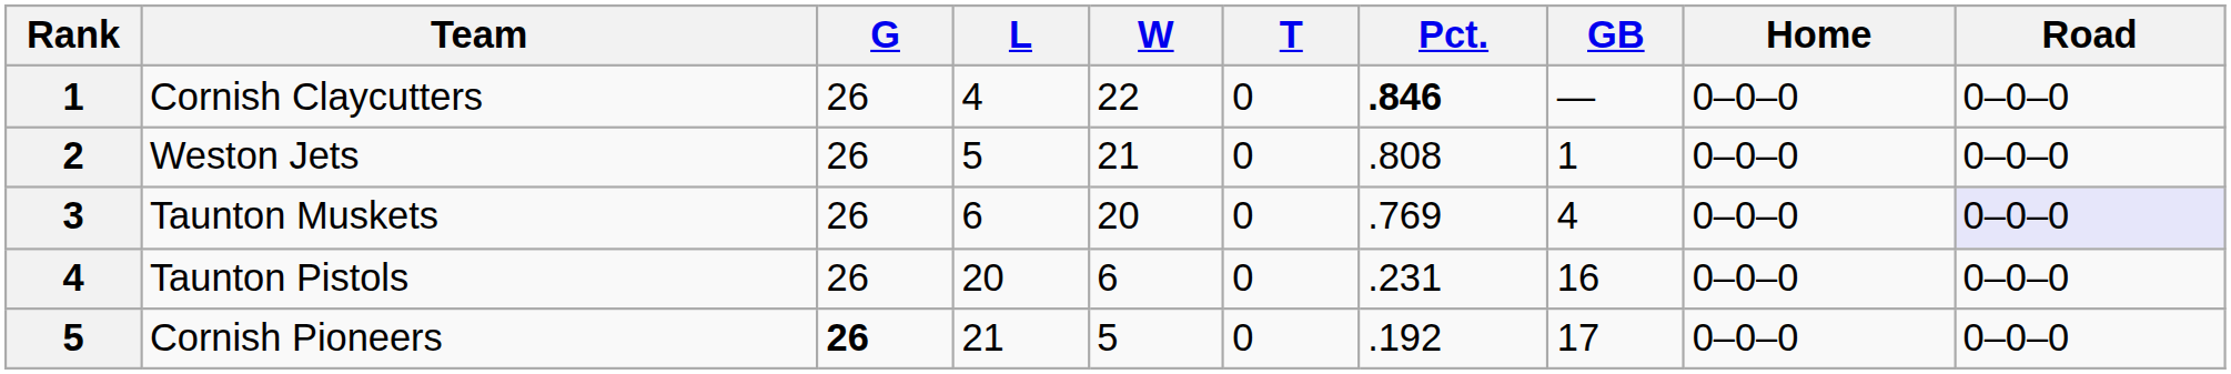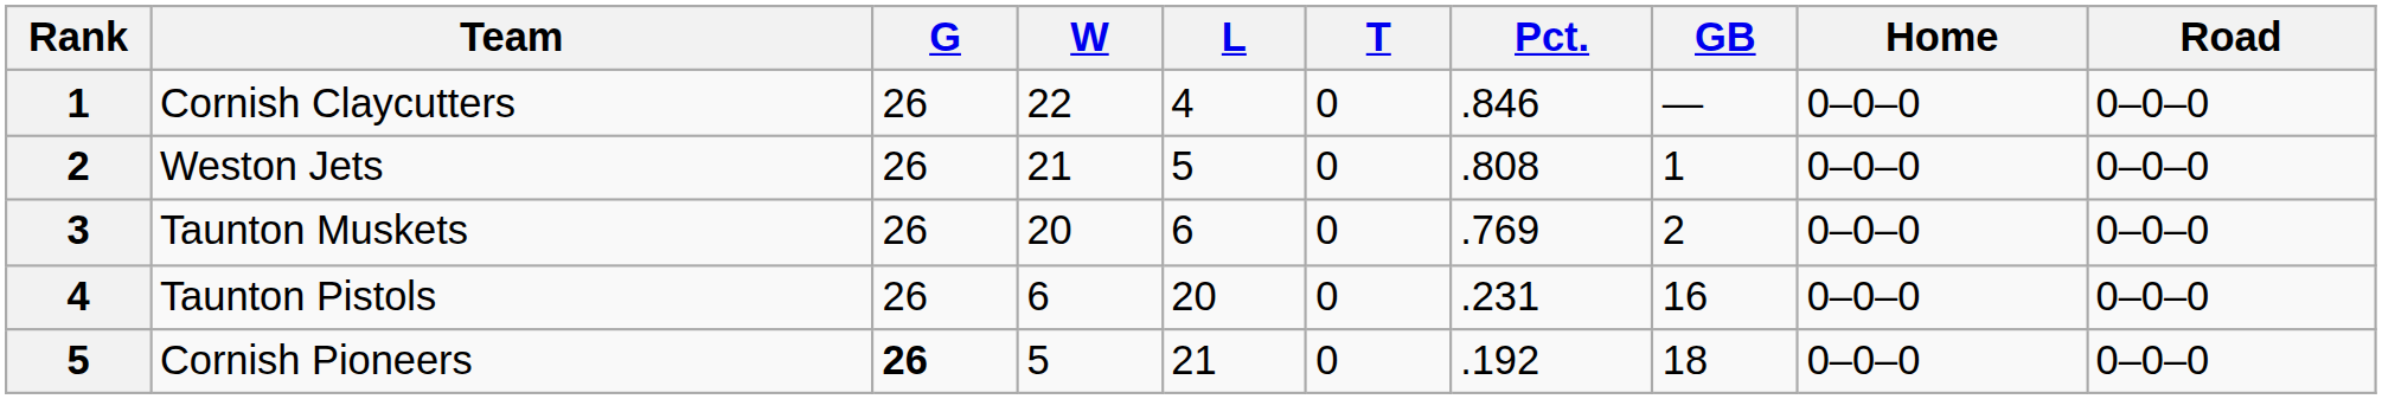columns swapped: W <-> L
Cornish Claycutters | Pct.: bold -> normal
Taunton Muskets | GB: 4 -> 2
Taunton Muskets | Road: lavender background -> no background
Cornish Pioneers | GB: 17 -> 18
